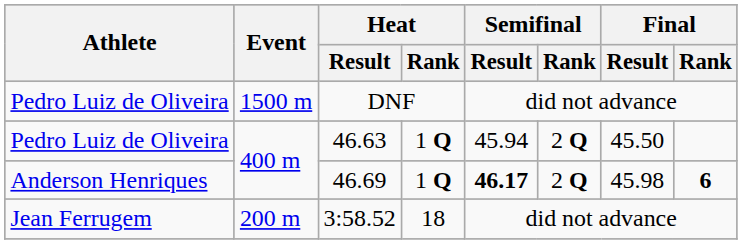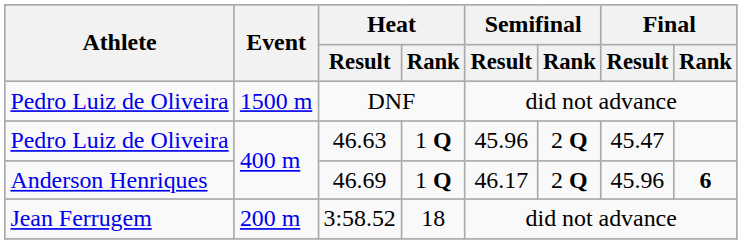46.63 | Semifinal / Result: 45.94 -> 45.96
46.63 | Final / Result: 45.50 -> 45.47
46.69 | Semifinal / Result: bold -> normal
46.69 | Final / Result: 45.98 -> 45.96
